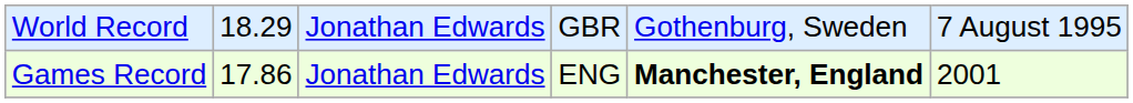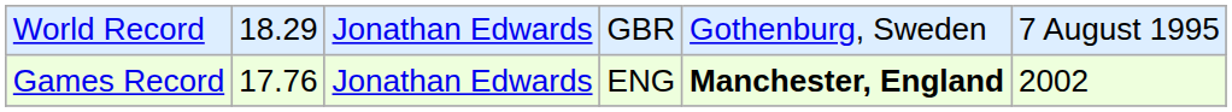Games Record | column 2: 17.86 -> 17.76
Games Record | column 6: 2001 -> 2002
